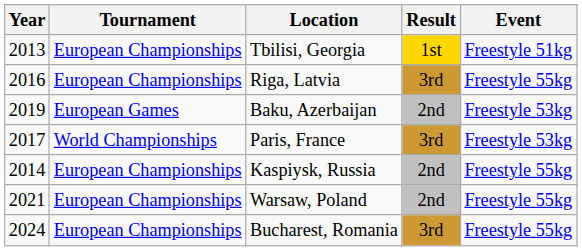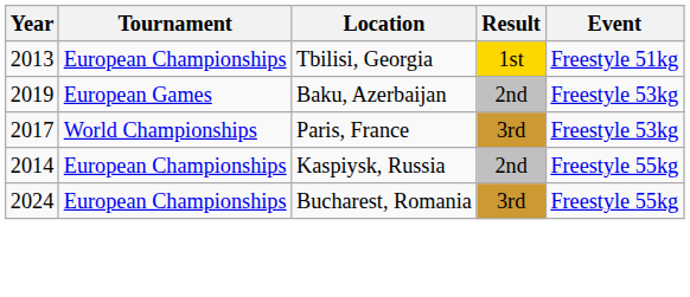- row: 2016 | European Championships | Riga, Latvia | 3rd | Freestyle 55kg
- row: 2021 | European Championships | Warsaw, Poland | 2nd | Freestyle 55kg
